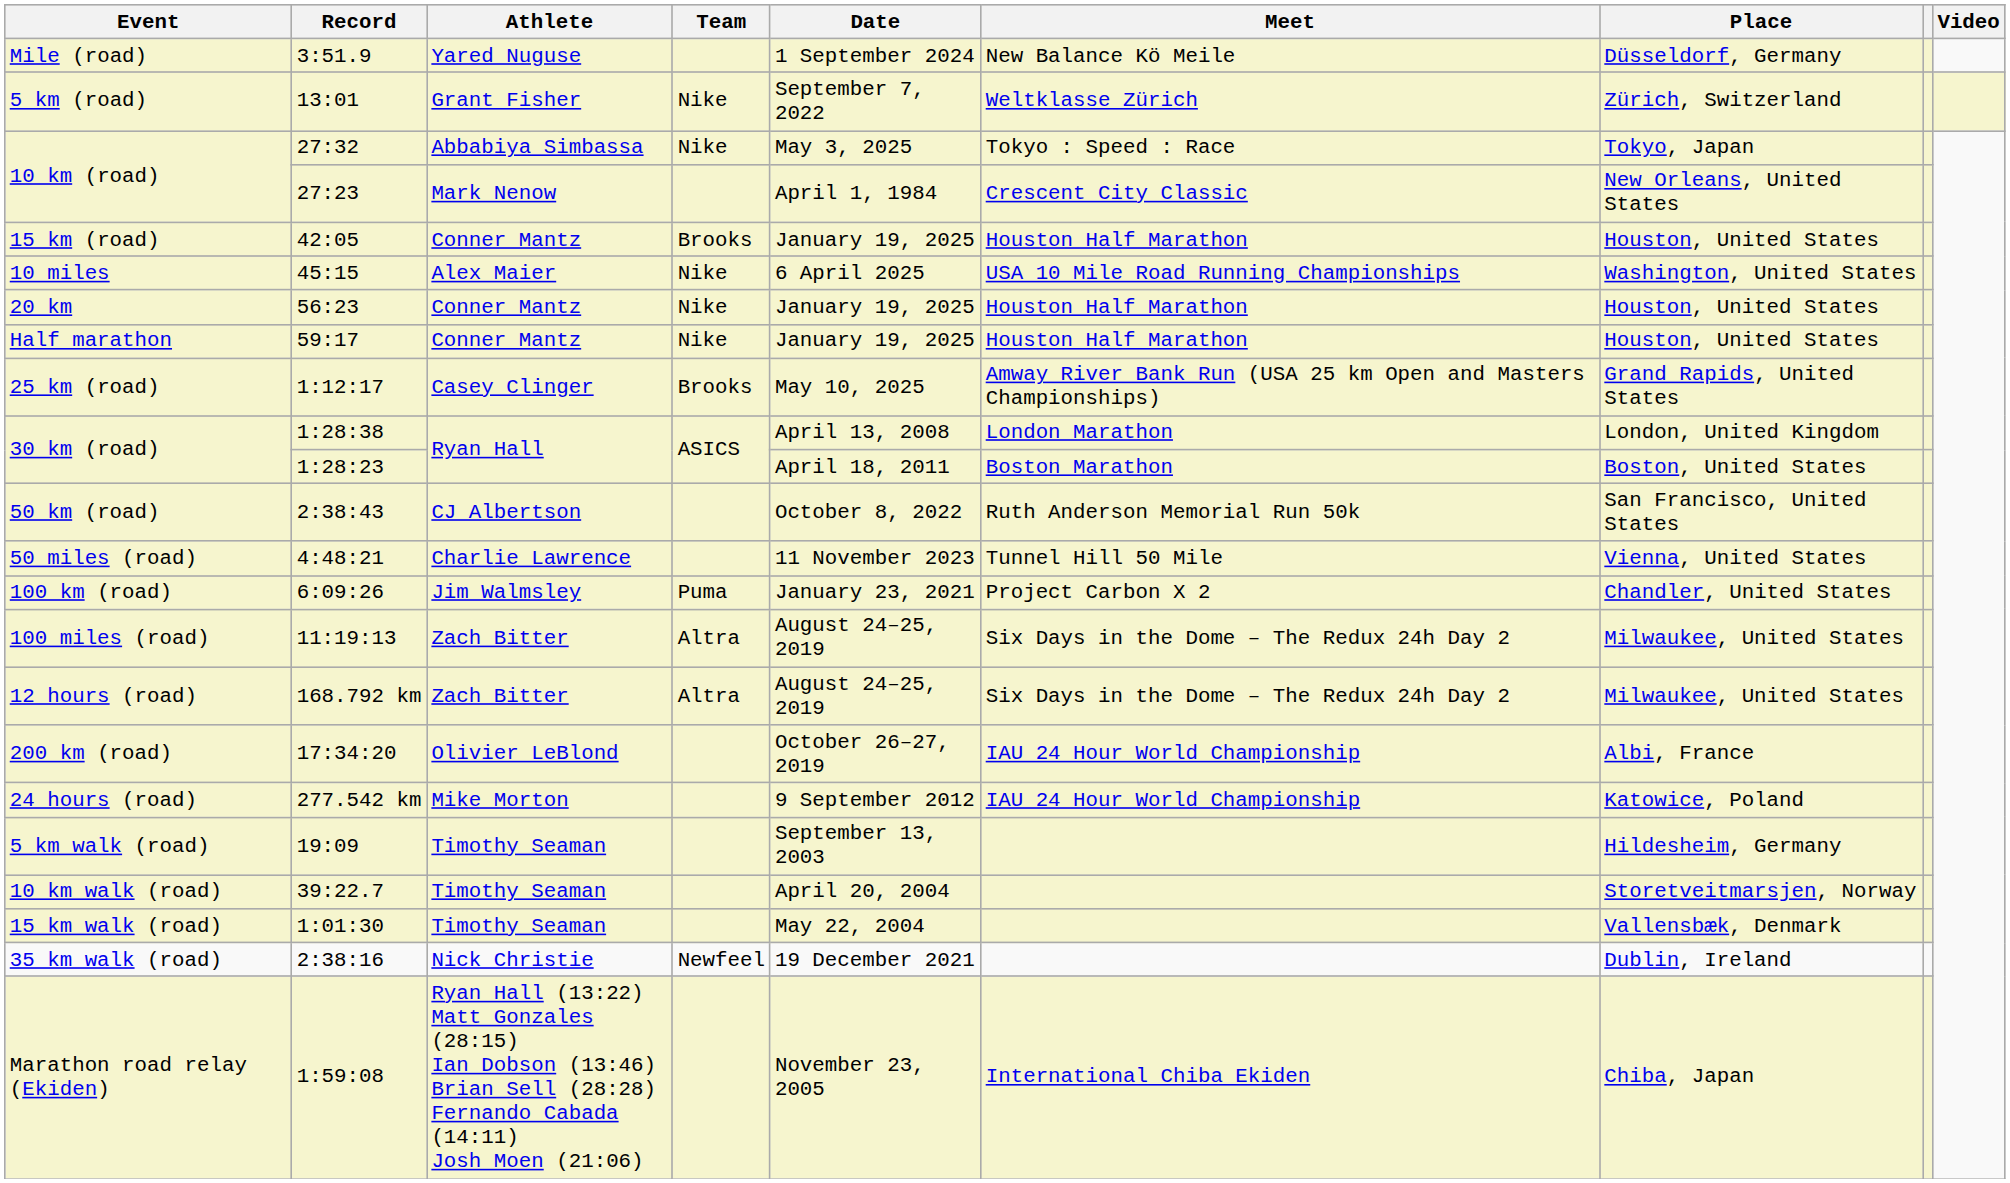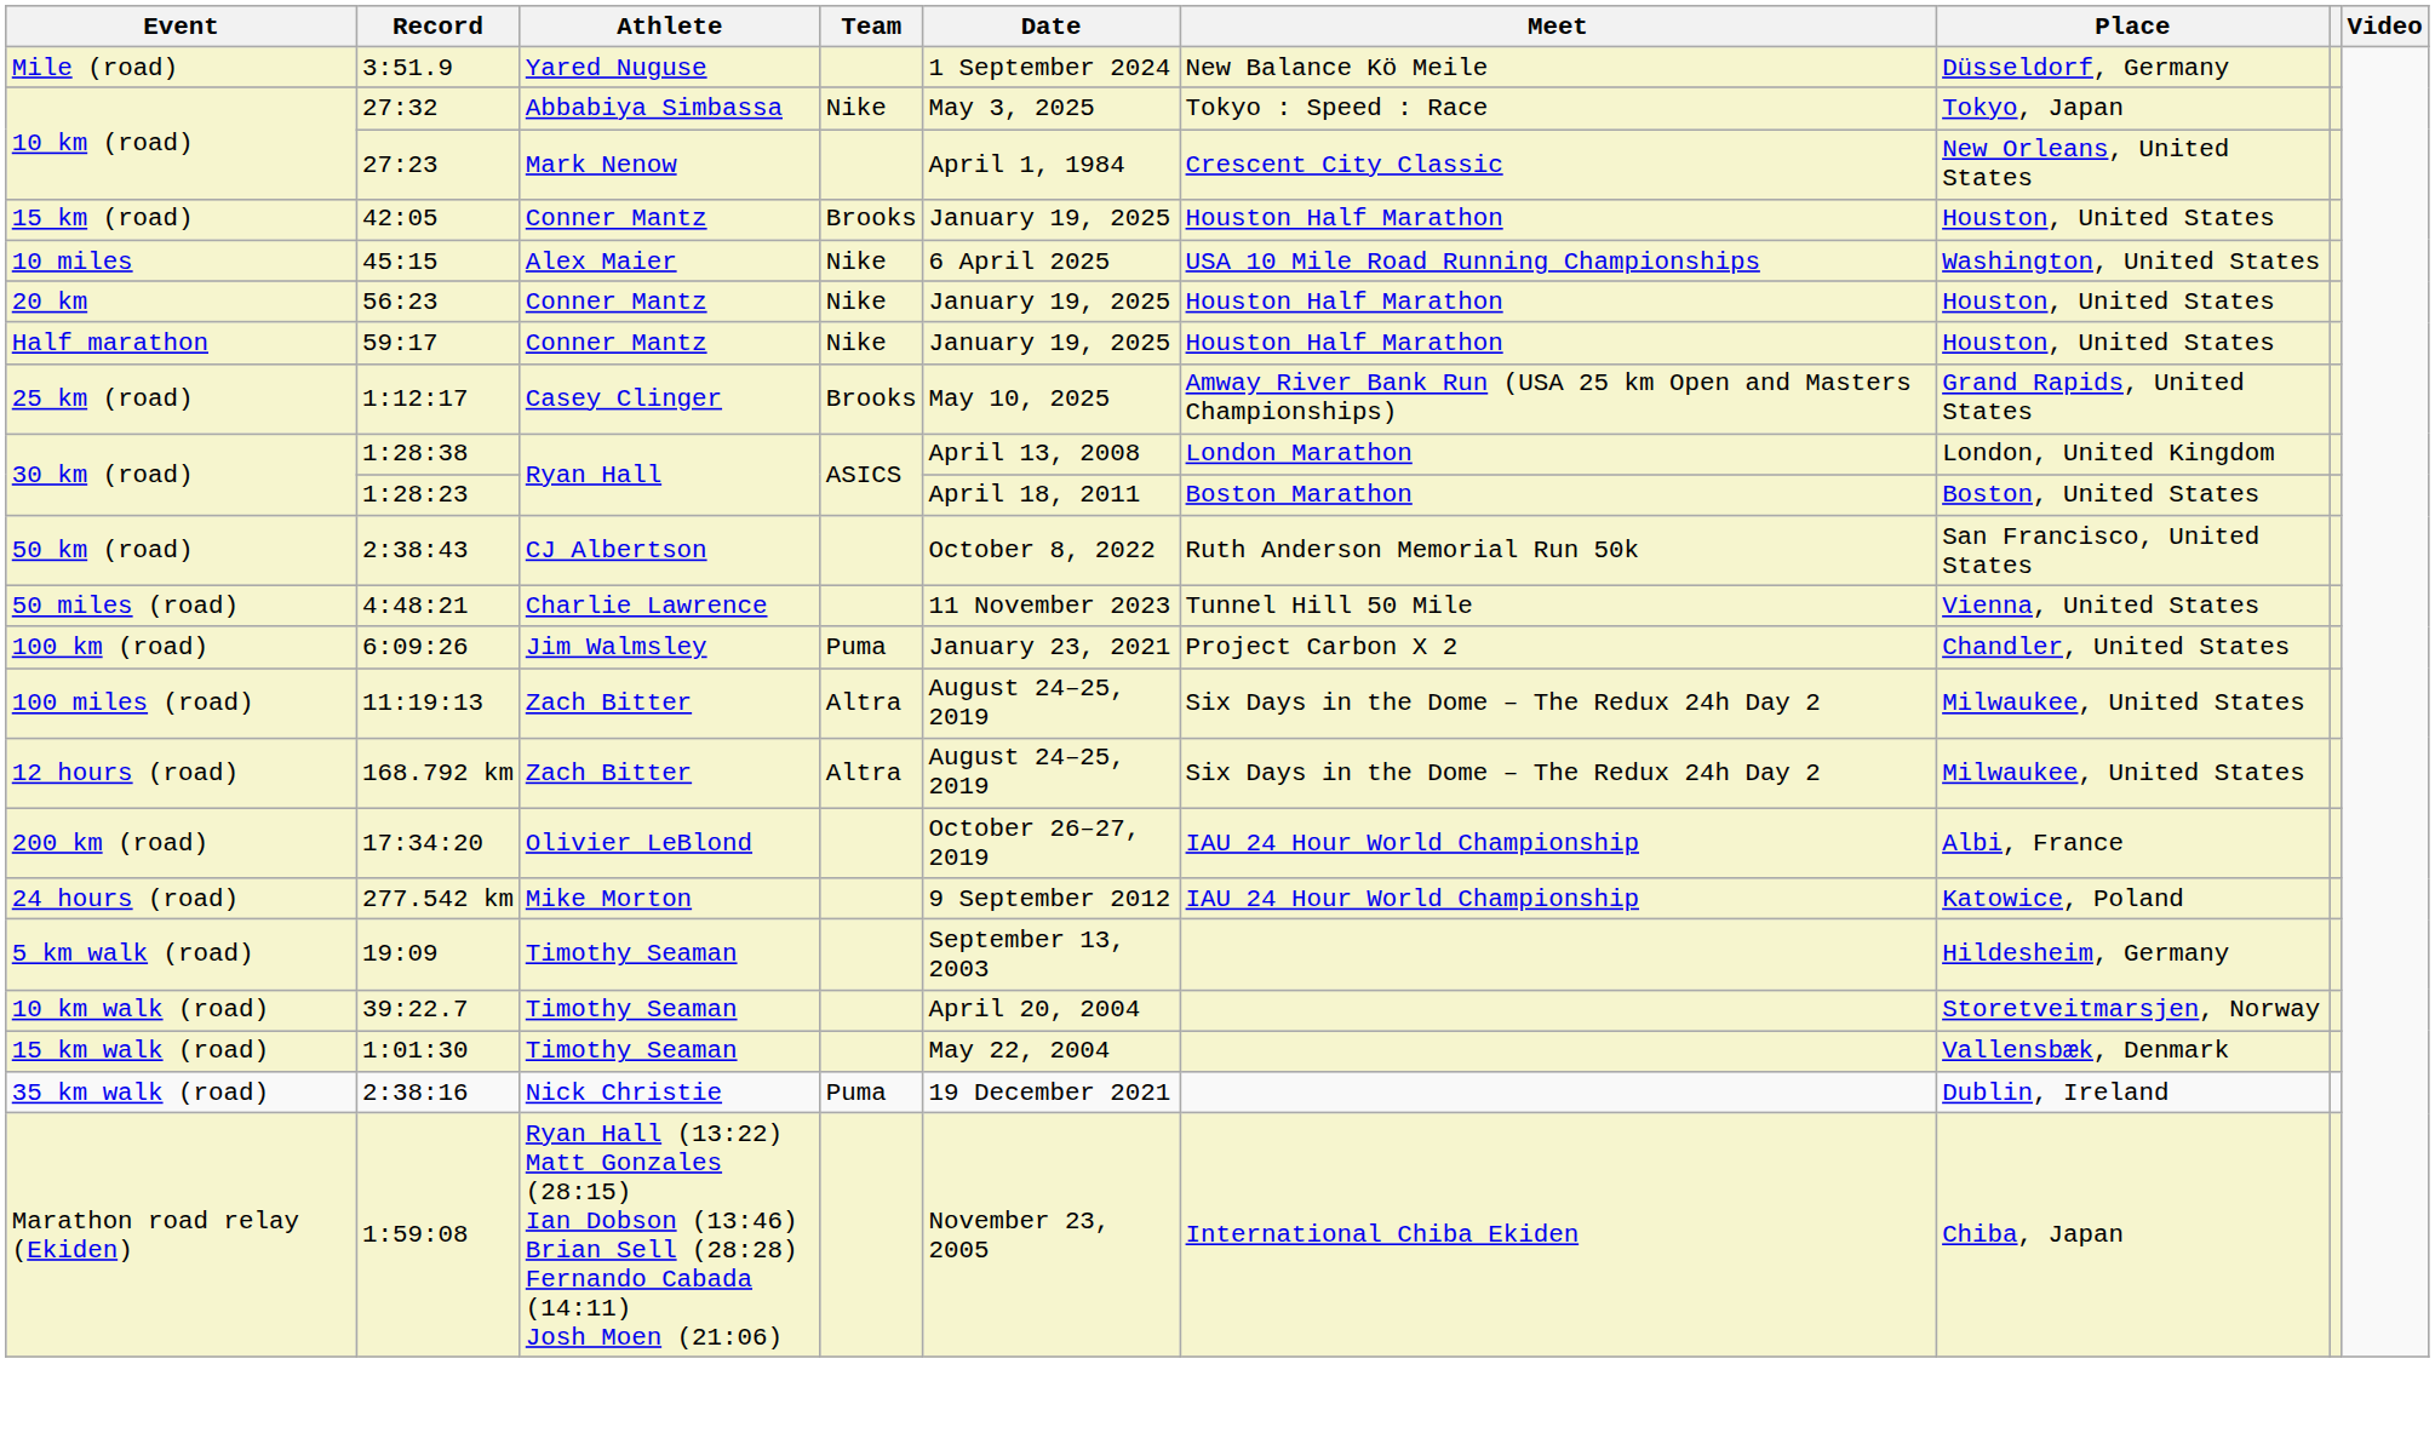- row: 5 km (road) | 13:01 | Grant Fisher | Nike | September 7, 2022 | Weltklasse Zürich | Zürich, Switzerland
35 km walk (road) | Team: Newfeel -> Puma
